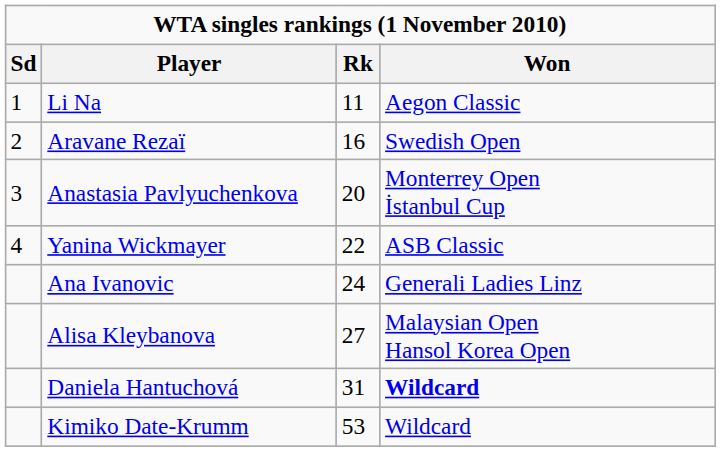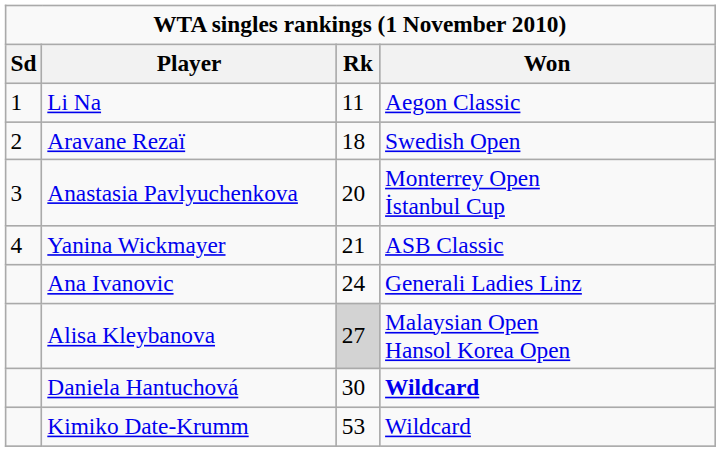Aravane Rezaï | Rk: 16 -> 18
Yanina Wickmayer | Rk: 22 -> 21
Alisa Kleybanova | Rk: no background -> lightgrey background
Daniela Hantuchová | Rk: 31 -> 30
